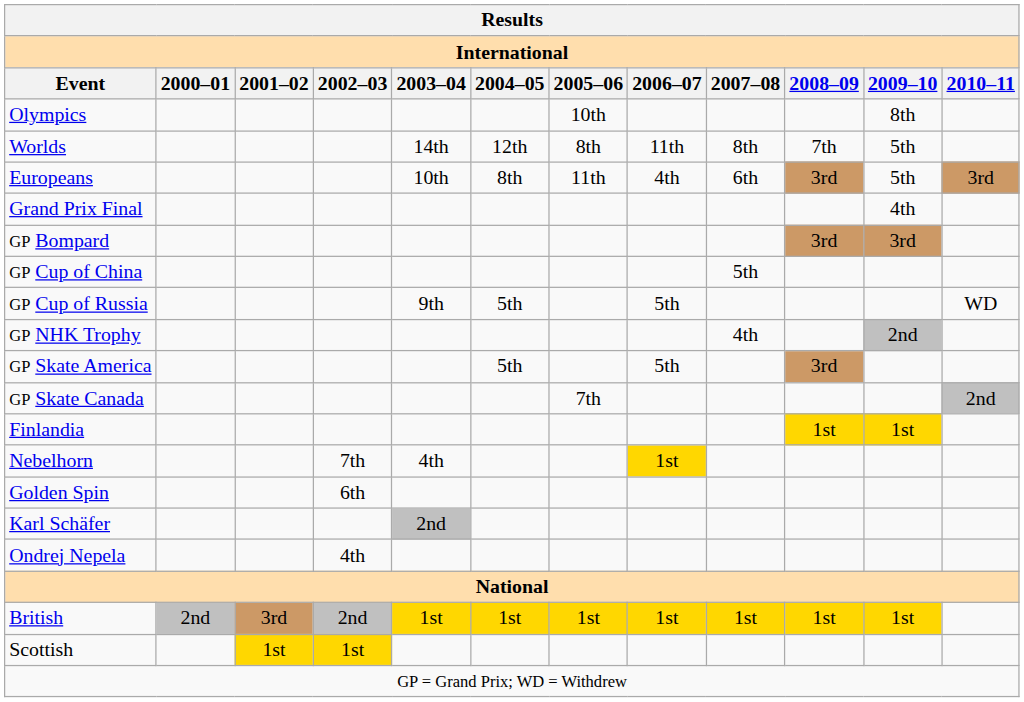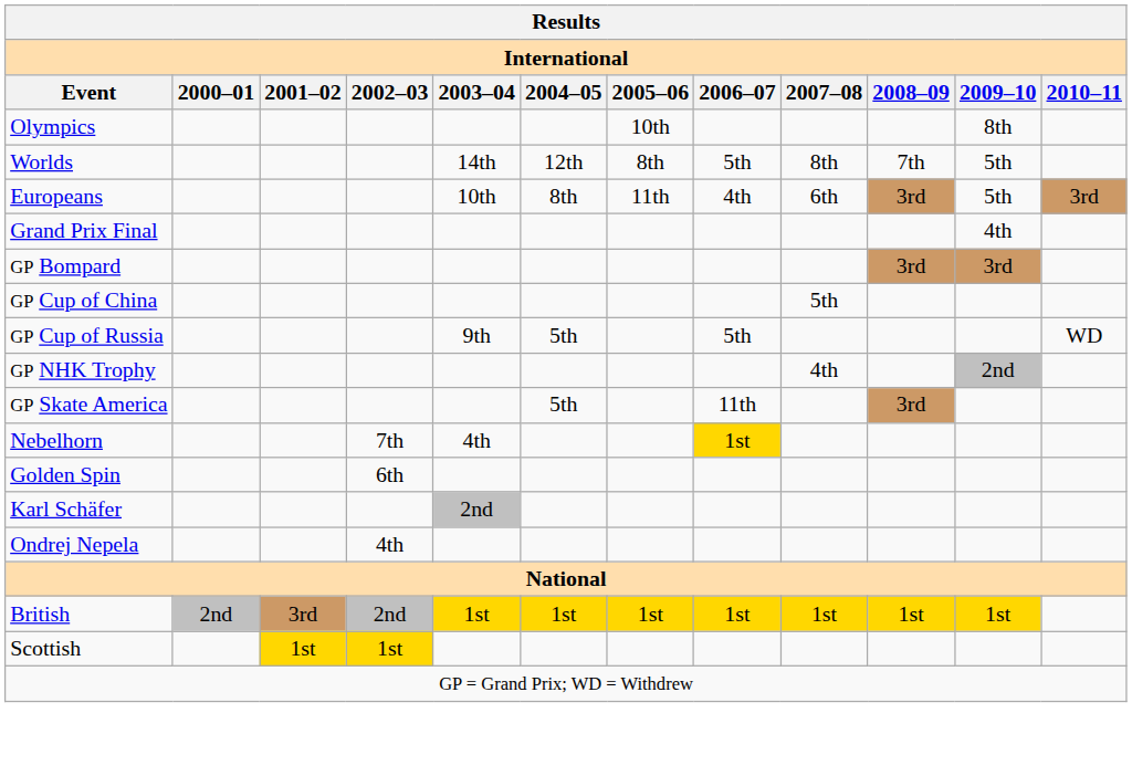Worlds | 2006–07: 11th -> 5th
GP Skate America | 2006–07: 5th -> 11th
- row: GP Skate Canada | 7th | 2nd
- row: Finlandia | 1st | 1st
